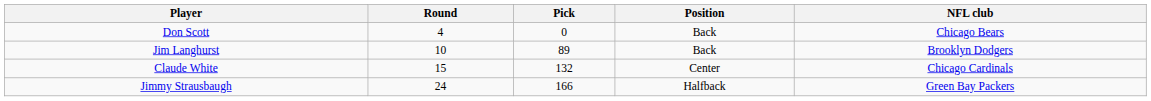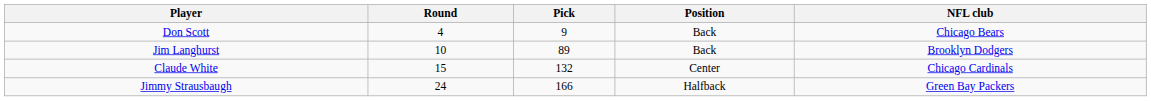Don Scott | Pick: 0 -> 9
